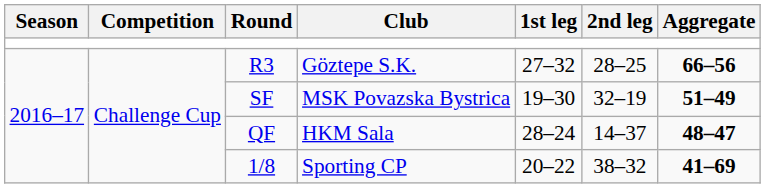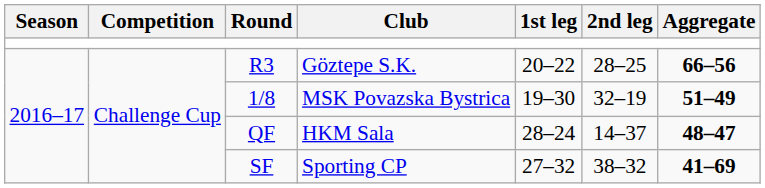Göztepe S.K. | 1st leg: 27–32 -> 20–22
MSK Povazska Bystrica | Round: SF -> 1/8
Sporting CP | Round: 1/8 -> SF
Sporting CP | 1st leg: 20–22 -> 27–32
